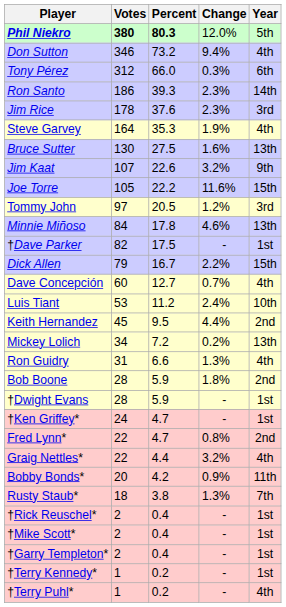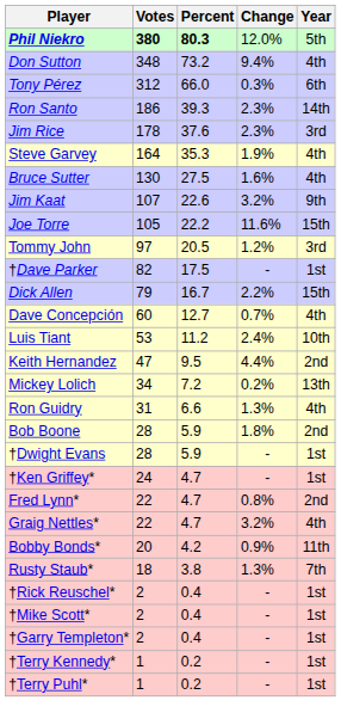Don Sutton | Votes: 346 -> 348
Bruce Sutter | Year: 13th -> 4th
- row: Minnie Miñoso | 84 | 17.8 | 4.6% | 13th
Keith Hernandez | Votes: 45 -> 47
Graig Nettles* | Percent: 4.4 -> 4.7
†Terry Puhl* | Year: 4th -> 1st
